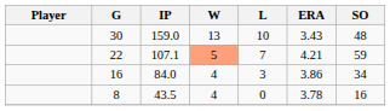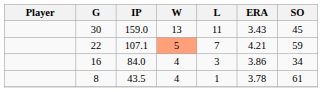30 | L: 10 -> 11
30 | SO: 48 -> 45
8 | L: 0 -> 1
8 | SO: 16 -> 61
